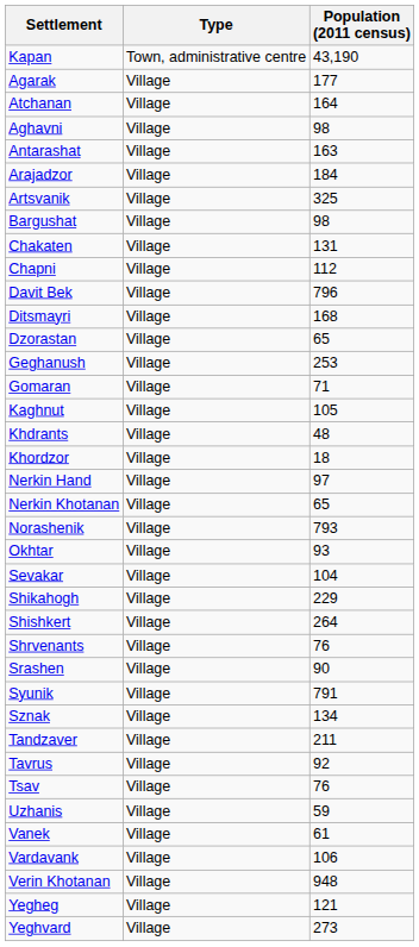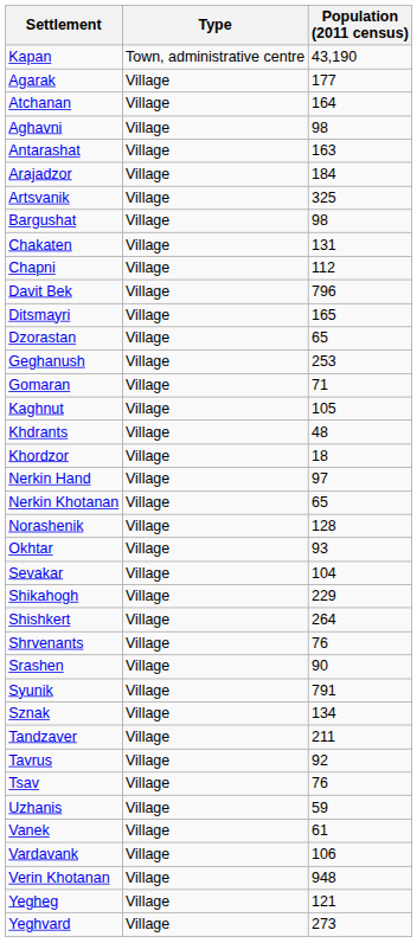Ditsmayri | Population (2011 census): 168 -> 165
Norashenik | Population (2011 census): 793 -> 128
